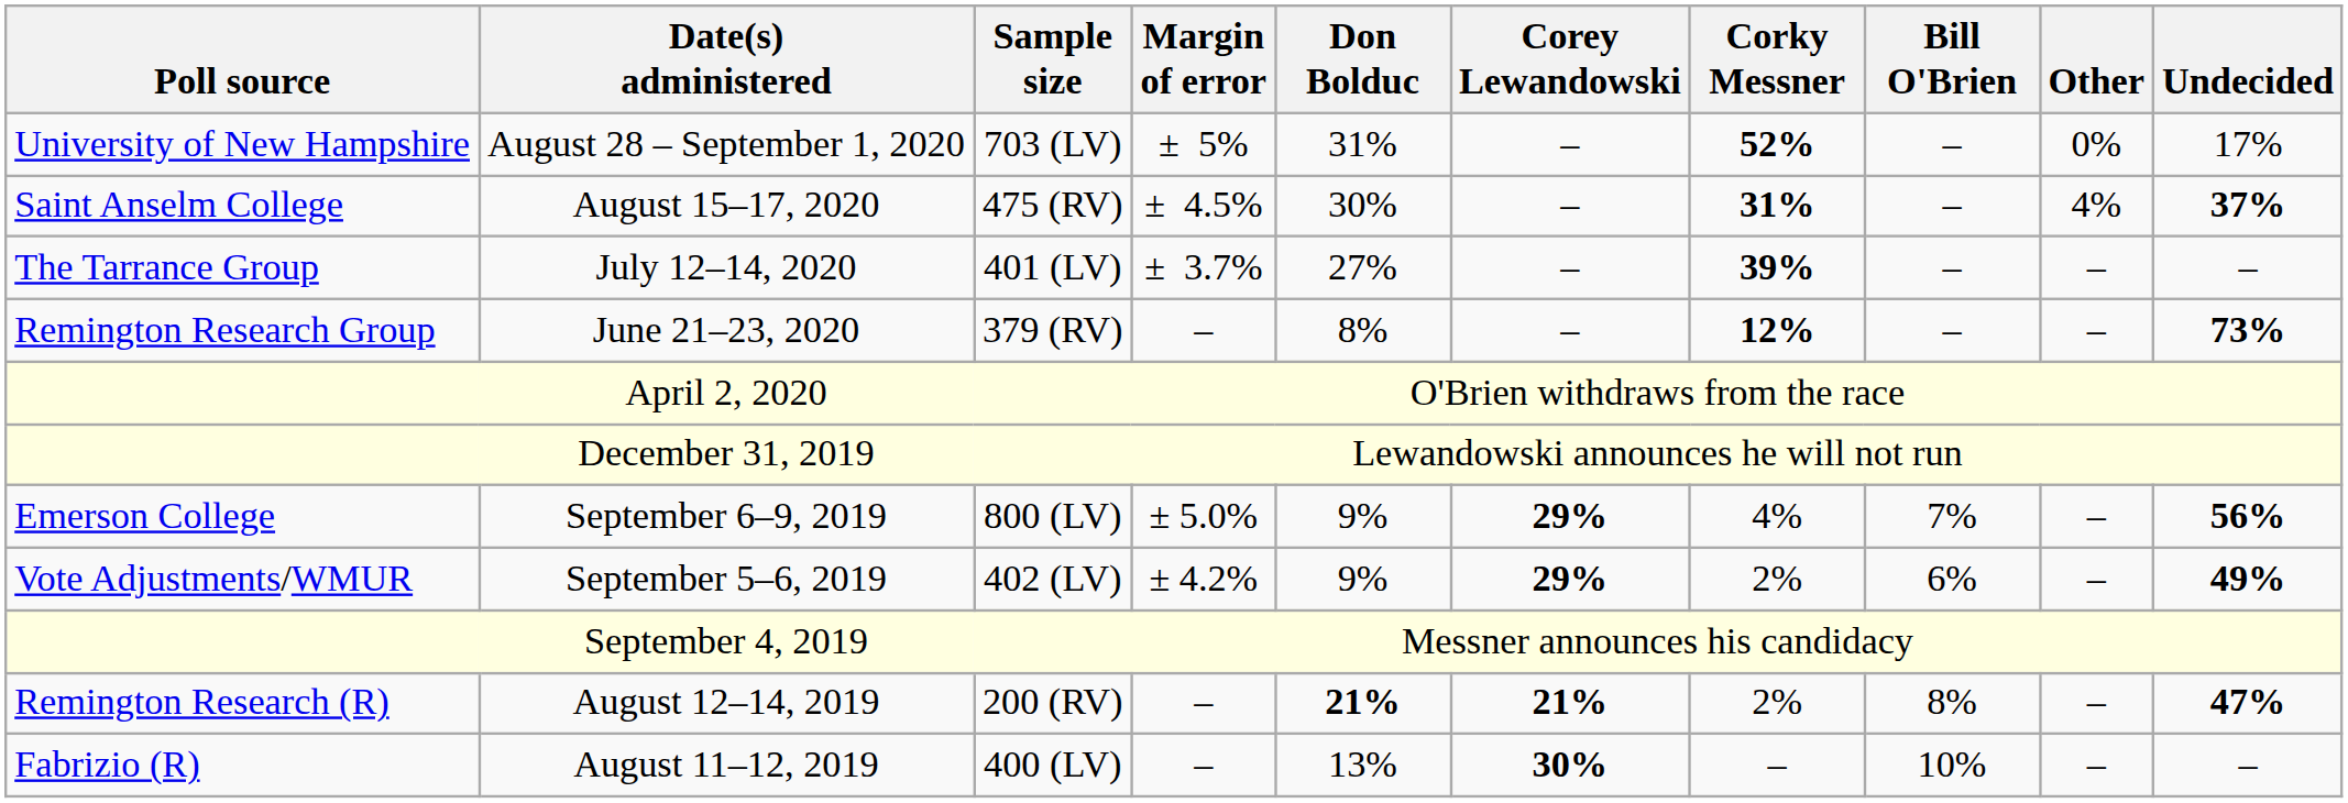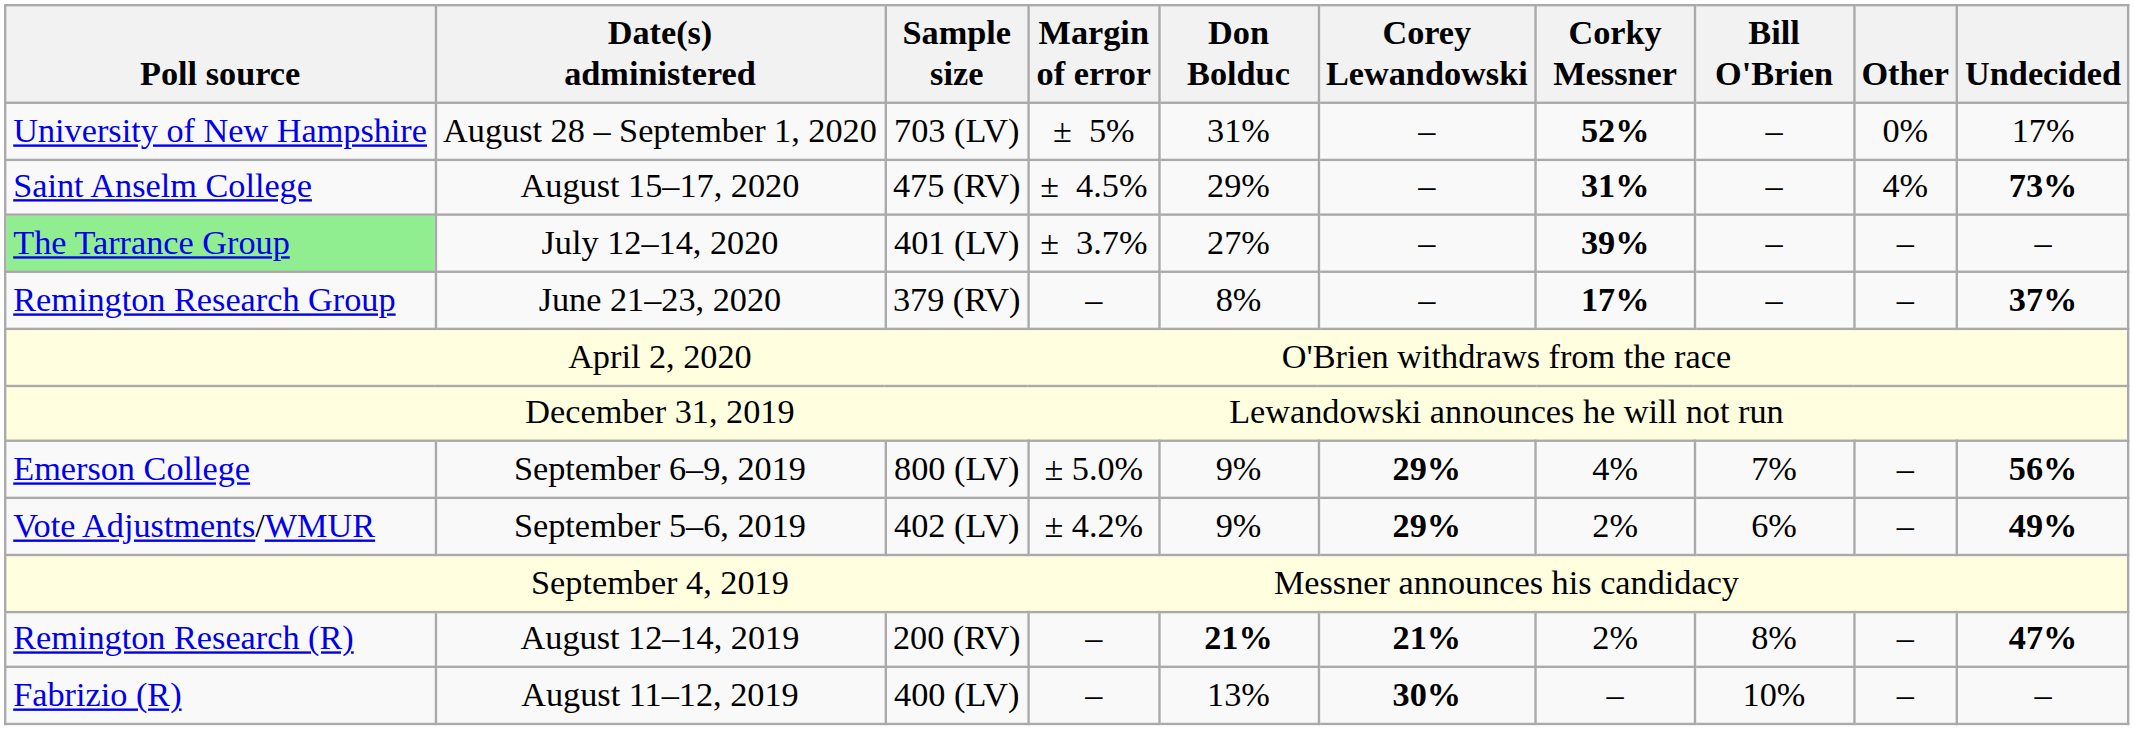August 15–17, 2020 | Don Bolduc: 30% -> 29%
August 15–17, 2020 | Undecided: 37% -> 73%
July 12–14, 2020 | Poll source: no background -> lightgreen background
June 21–23, 2020 | Corky Messner: 12% -> 17%
June 21–23, 2020 | Undecided: 73% -> 37%
